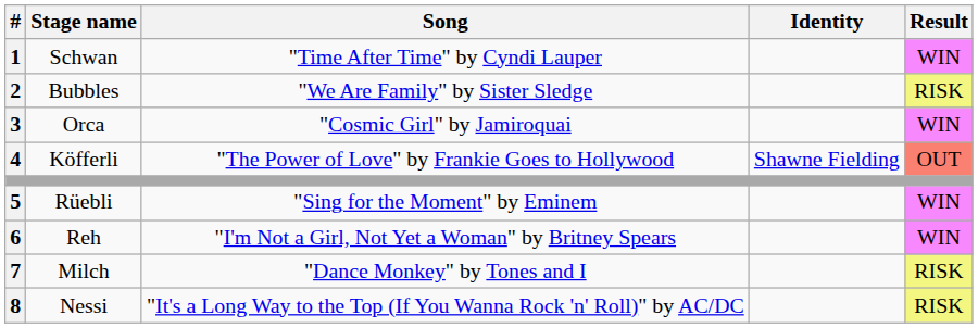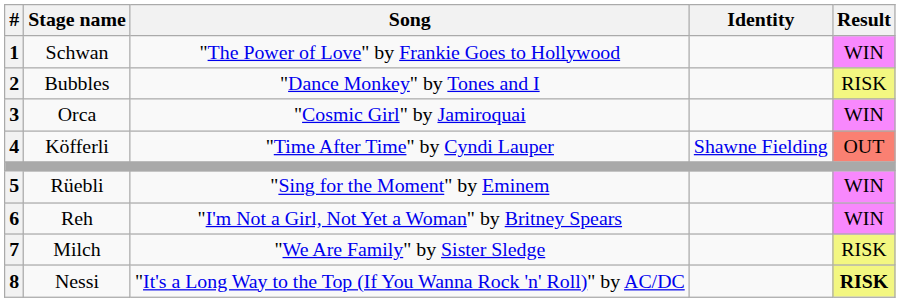Schwan | Song: "Time After Time" by Cyndi Lauper -> "The Power of Love" by Frankie Goes to Hollywood
Bubbles | Song: "We Are Family" by Sister Sledge -> "Dance Monkey" by Tones and I
Köfferli | Song: "The Power of Love" by Frankie Goes to Hollywood -> "Time After Time" by Cyndi Lauper
Milch | Song: "Dance Monkey" by Tones and I -> "We Are Family" by Sister Sledge
Nessi | Result: normal -> bold
